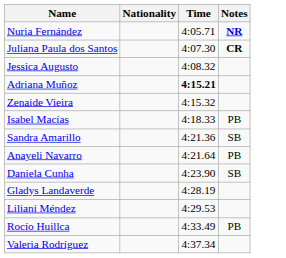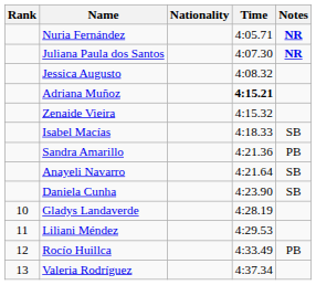+ column: Rank | 10 | 11 | 12 | 13
Juliana Paula dos Santos | Notes: CR -> NR
Isabel Macías | Notes: PB -> SB
Sandra Amarillo | Notes: SB -> PB
Anayeli Navarro | Notes: PB -> SB
